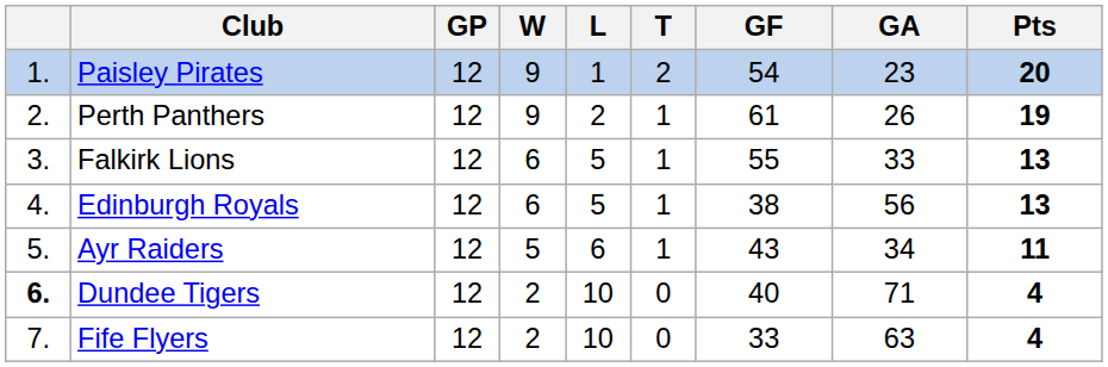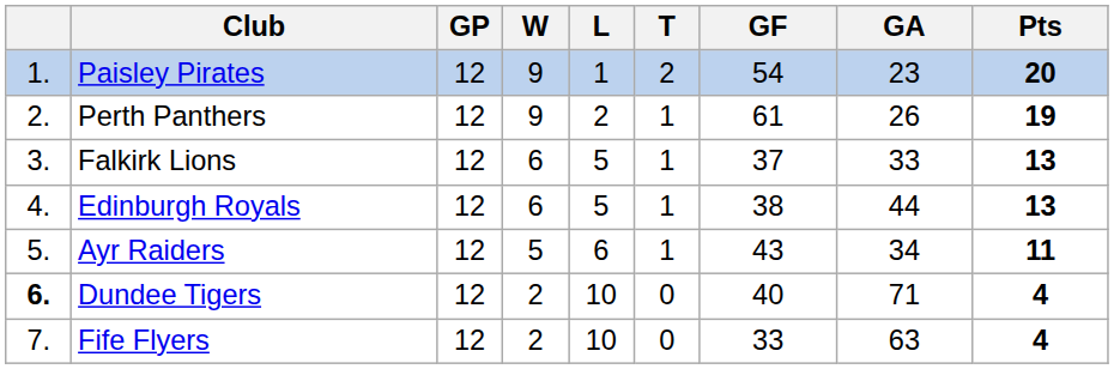Falkirk Lions | GF: 55 -> 37
Edinburgh Royals | GA: 56 -> 44
